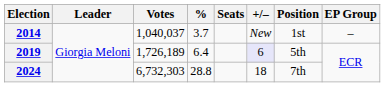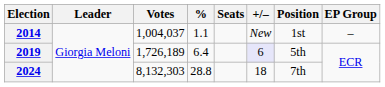2014 | Votes: 1,040,037 -> 1,004,037
2014 | %: 3.7 -> 1.1
2024 | Votes: 6,732,303 -> 8,132,303
